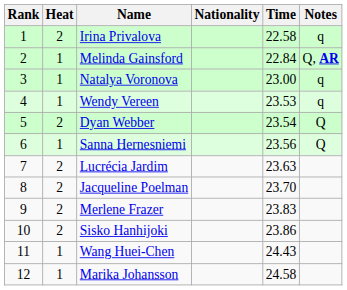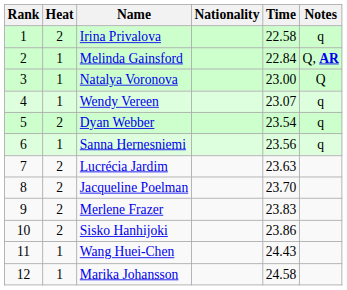Natalya Voronova | Notes: q -> Q
Wendy Vereen | Time: 23.53 -> 23.07
Dyan Webber | Notes: Q -> q
Sanna Hernesniemi | Notes: Q -> q
